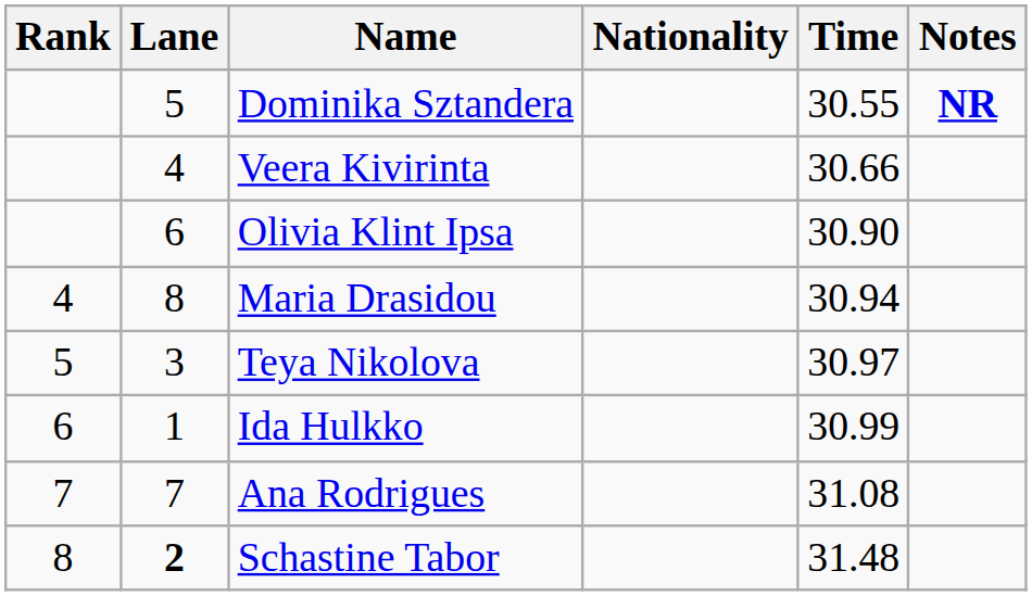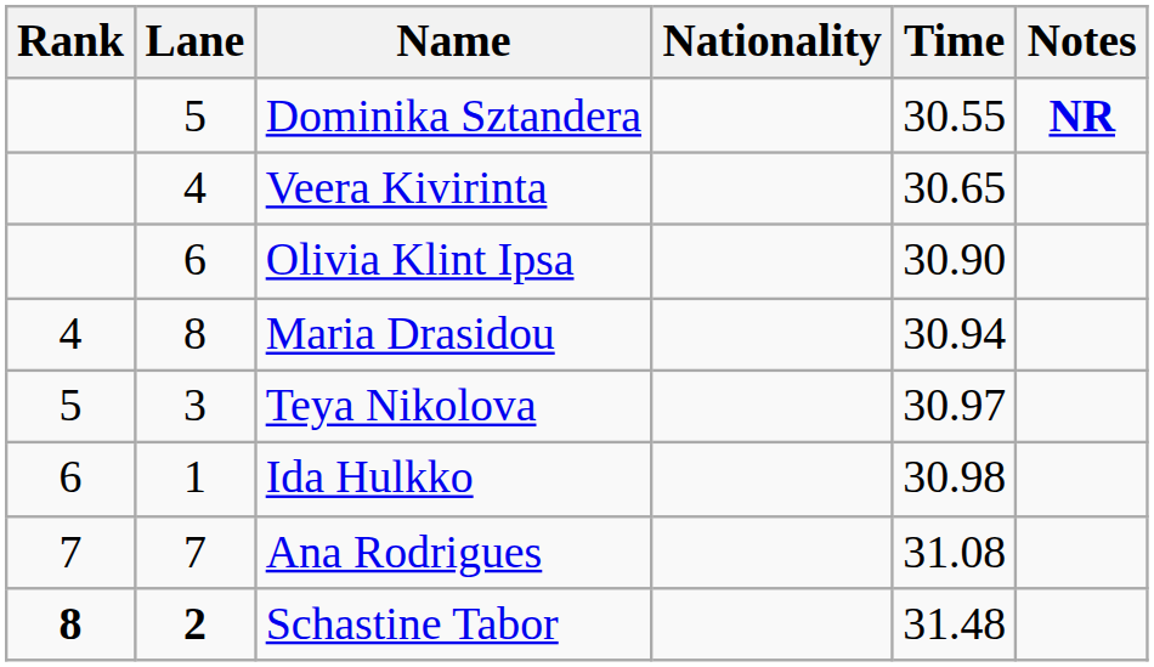Veera Kivirinta | Time: 30.66 -> 30.65
Ida Hulkko | Time: 30.99 -> 30.98
Schastine Tabor | Rank: normal -> bold
